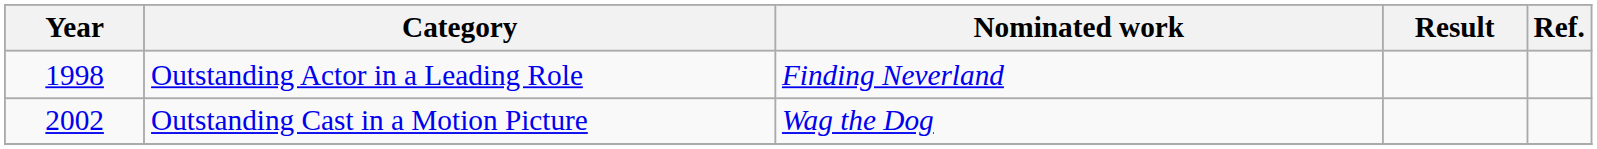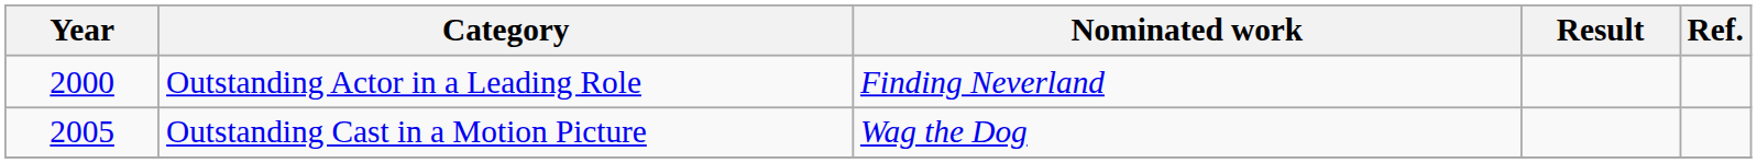Outstanding Actor in a Leading Role | Year: 1998 -> 2000
Outstanding Cast in a Motion Picture | Year: 2002 -> 2005
